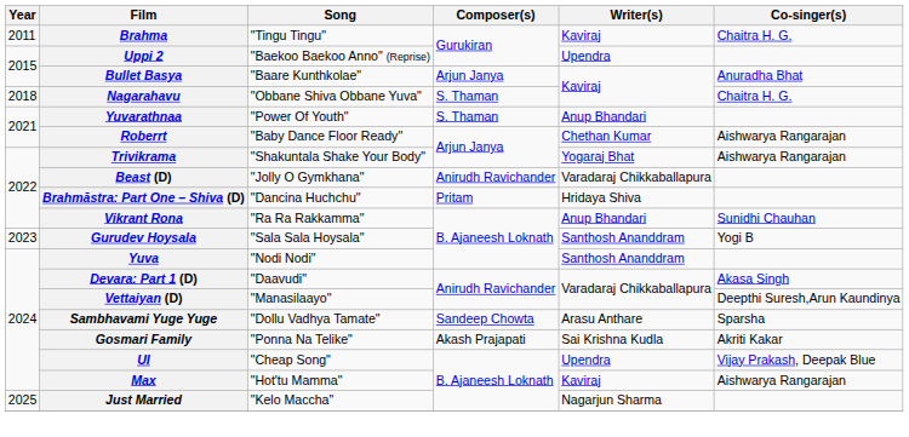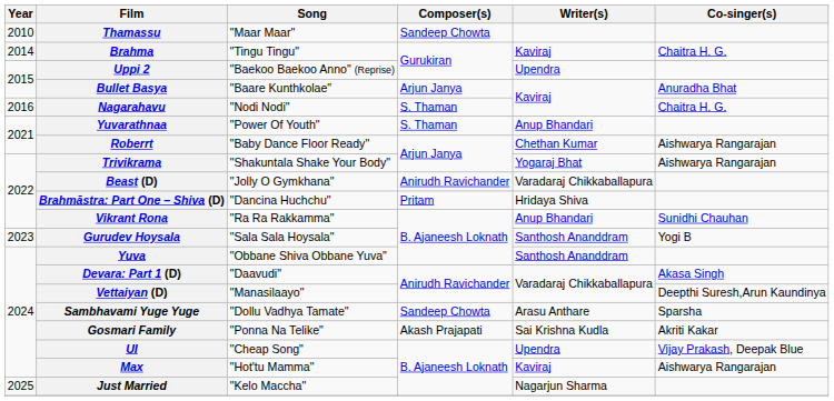+ row: 2010 | Thamassu | "Maar Maar" | Sandeep Chowta
Brahma | Year: 2011 -> 2014
Nagarahavu | Year: 2018 -> 2016
Nagarahavu | Song: "Obbane Shiva Obbane Yuva" -> "Nodi Nodi"
Yuva | Song: "Nodi Nodi" -> "Obbane Shiva Obbane Yuva"
